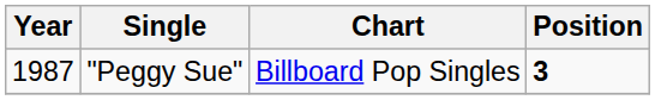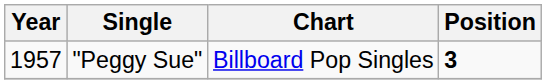"Peggy Sue" | Year: 1987 -> 1957
